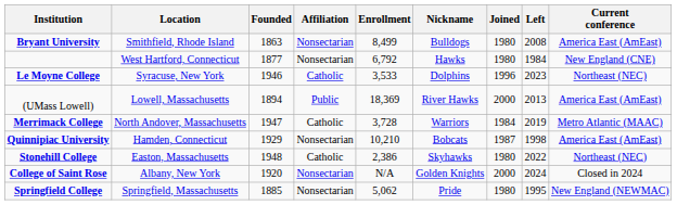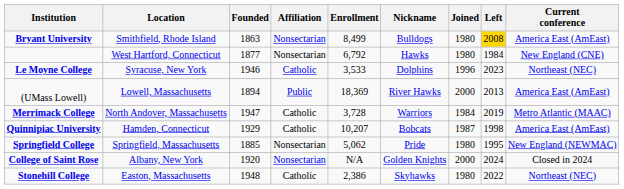Bryant University | Left: no background -> gold background
Quinnipiac University | Affiliation: Nonsectarian -> Catholic
Quinnipiac University | Enrollment: 10,210 -> 10,207
rows swapped: Springfield College <-> Stonehill College
